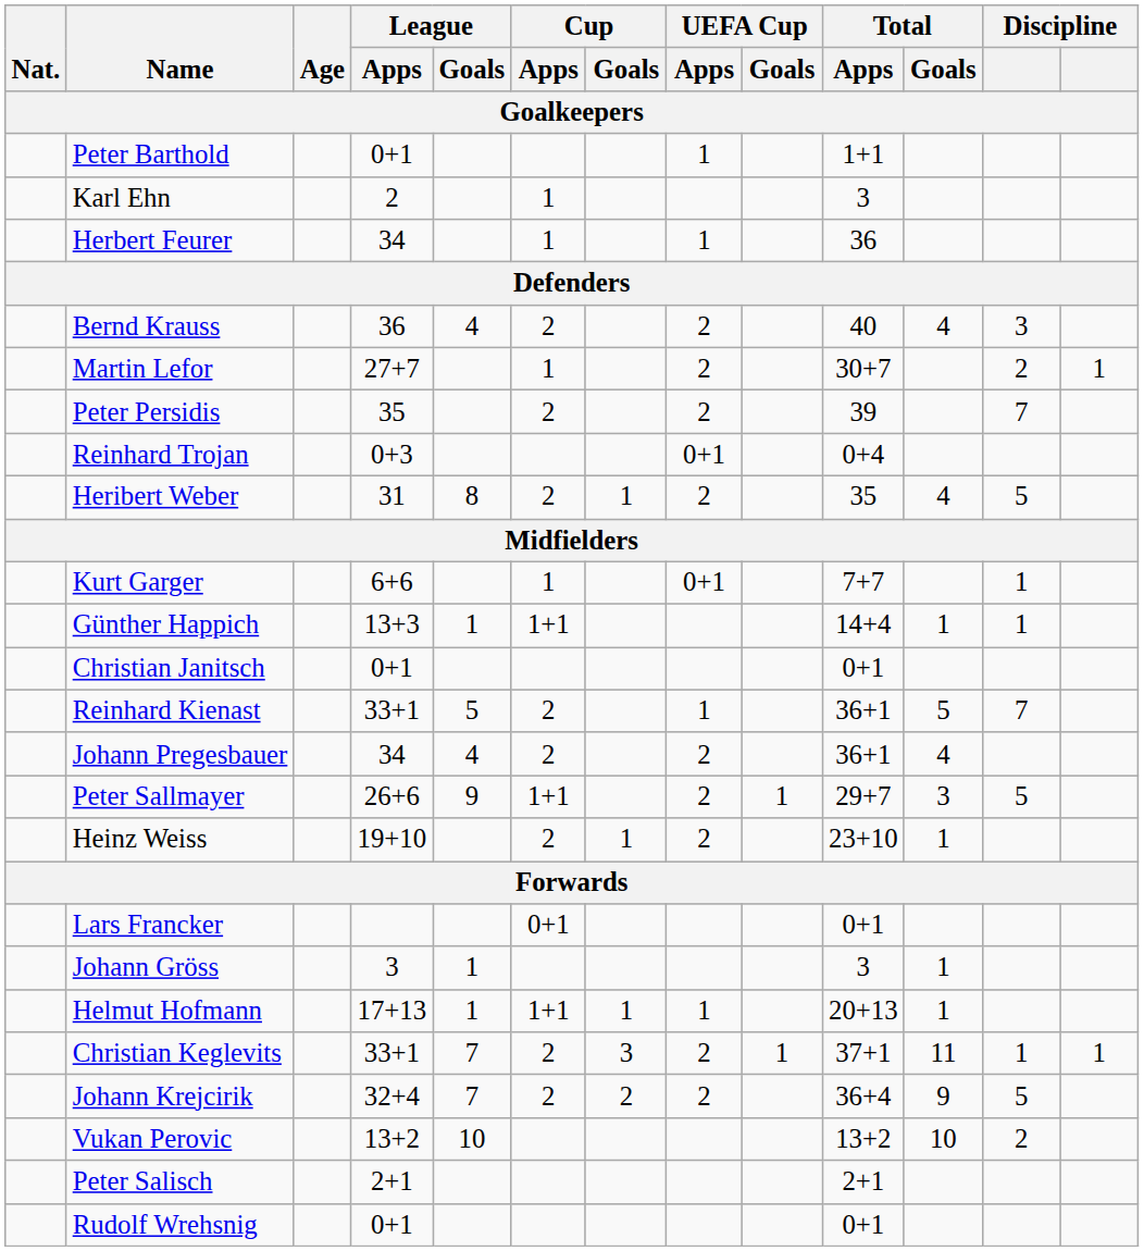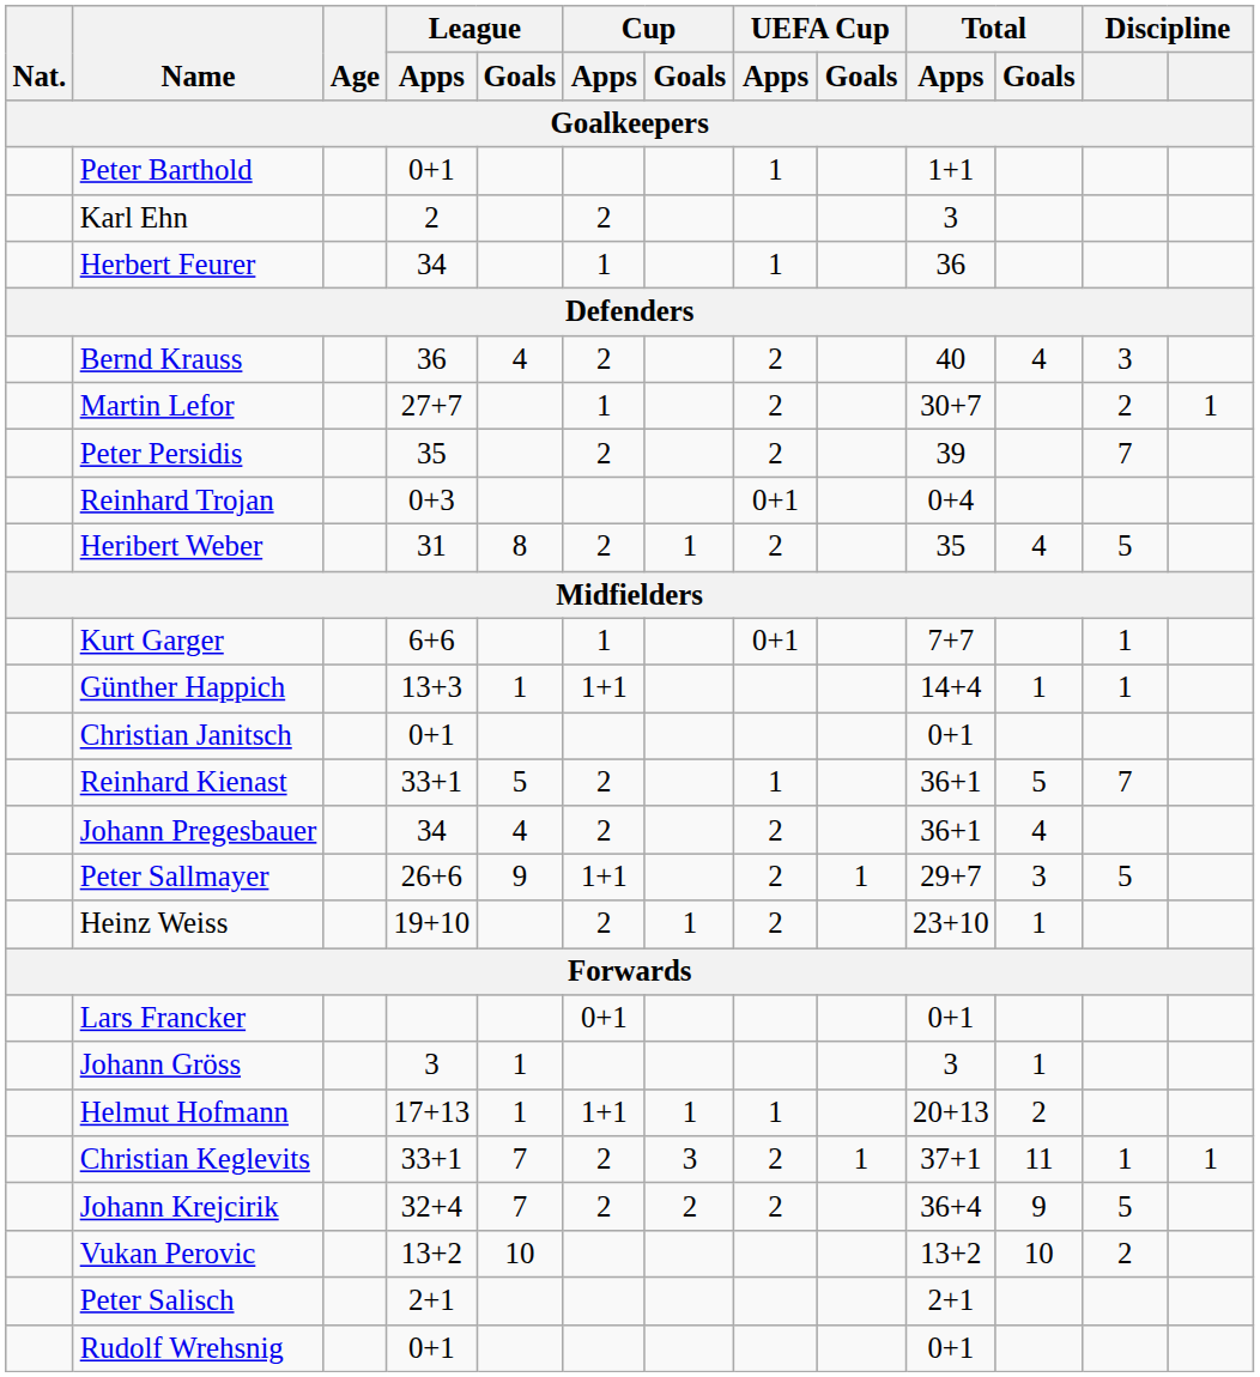Karl Ehn | Cup / Apps: 1 -> 2
Helmut Hofmann | Total / Goals: 1 -> 2
